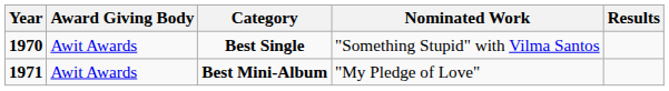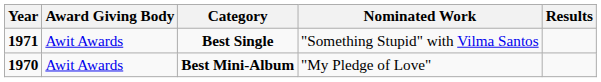Best Single | Year: 1970 -> 1971
Best Mini-Album | Year: 1971 -> 1970
